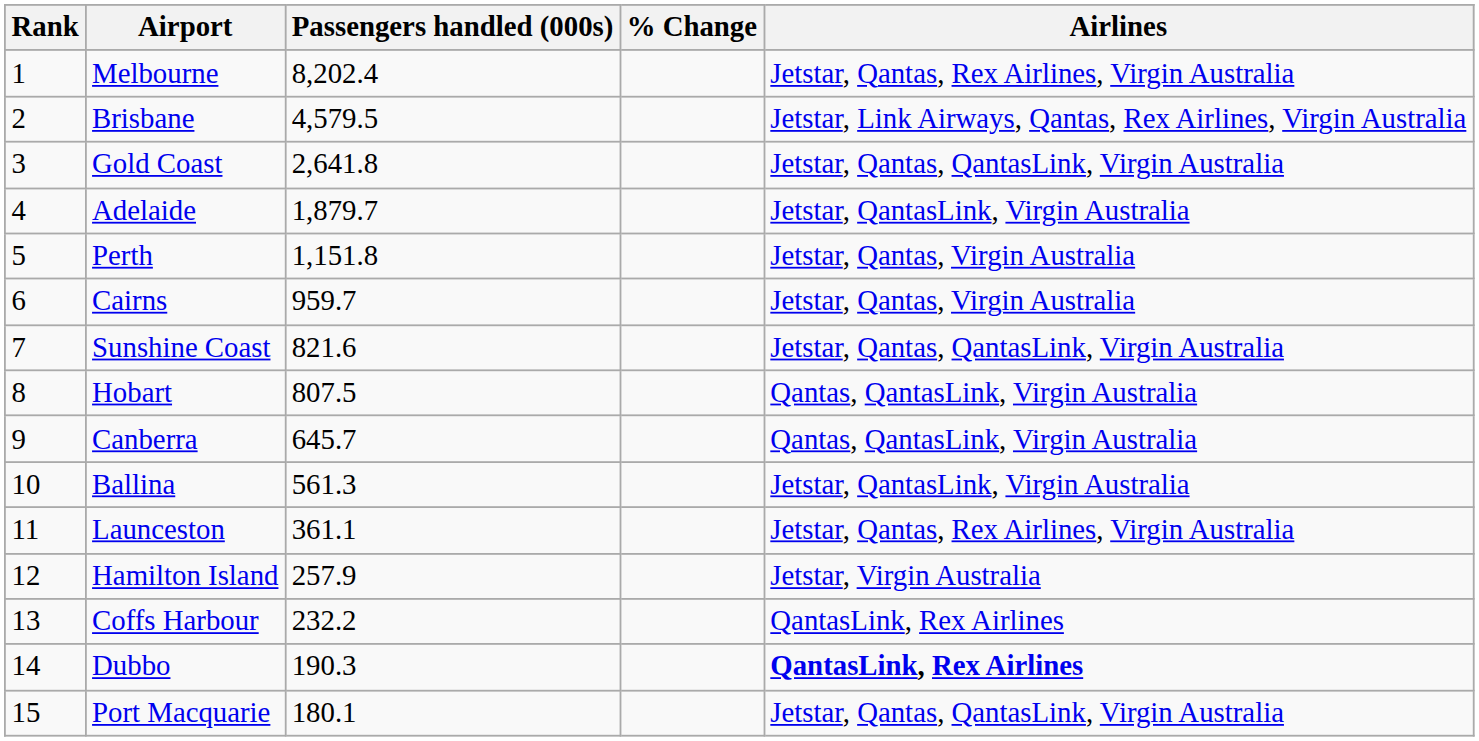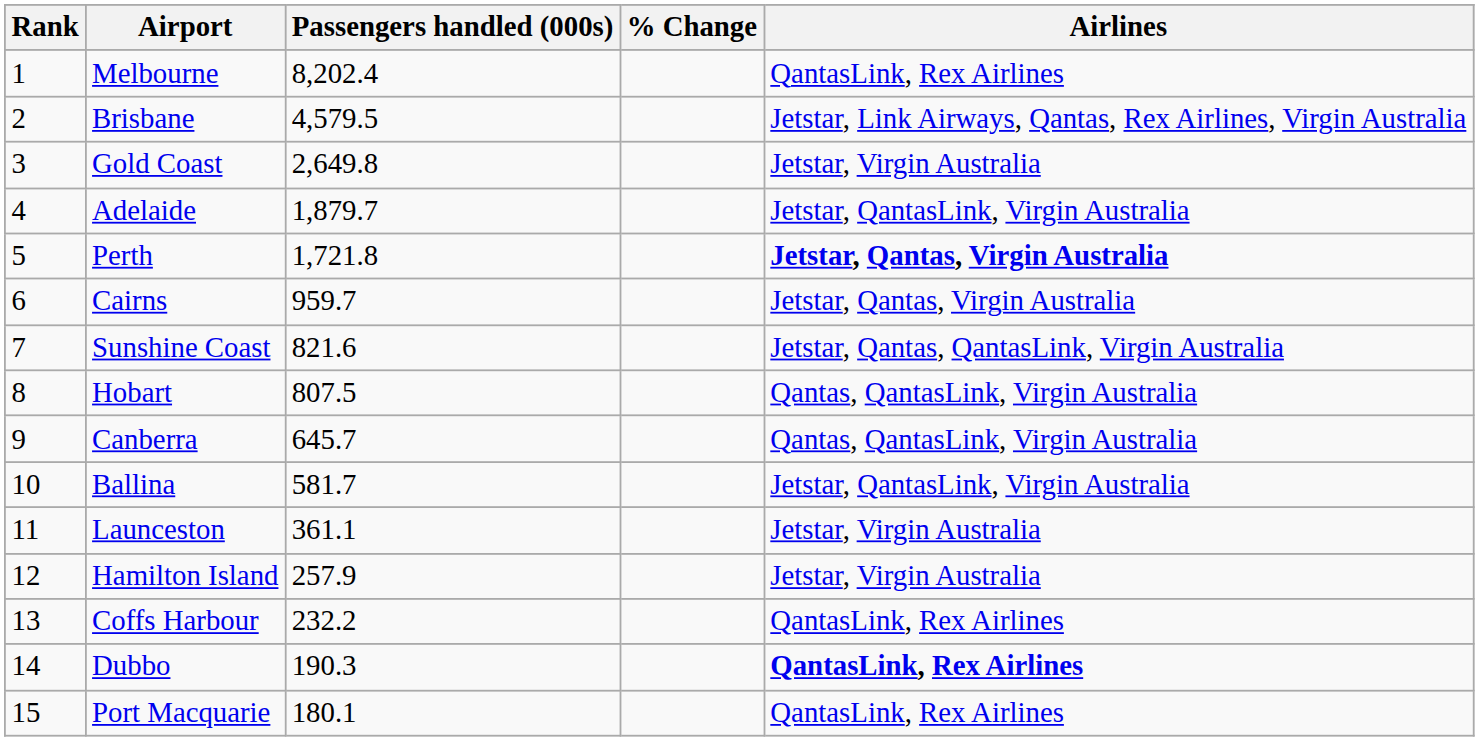Melbourne | Airlines: Jetstar, Qantas, Rex Airlines, Virgin Australia -> QantasLink, Rex Airlines
Gold Coast | Passengers handled (000s): 2,641.8 -> 2,649.8
Gold Coast | Airlines: Jetstar, Qantas, QantasLink, Virgin Australia -> Jetstar, Virgin Australia
Perth | Passengers handled (000s): 1,151.8 -> 1,721.8
Perth | Airlines: normal -> bold
Ballina | Passengers handled (000s): 561.3 -> 581.7
Launceston | Airlines: Jetstar, Qantas, Rex Airlines, Virgin Australia -> Jetstar, Virgin Australia
Port Macquarie | Airlines: Jetstar, Qantas, QantasLink, Virgin Australia -> QantasLink, Rex Airlines
